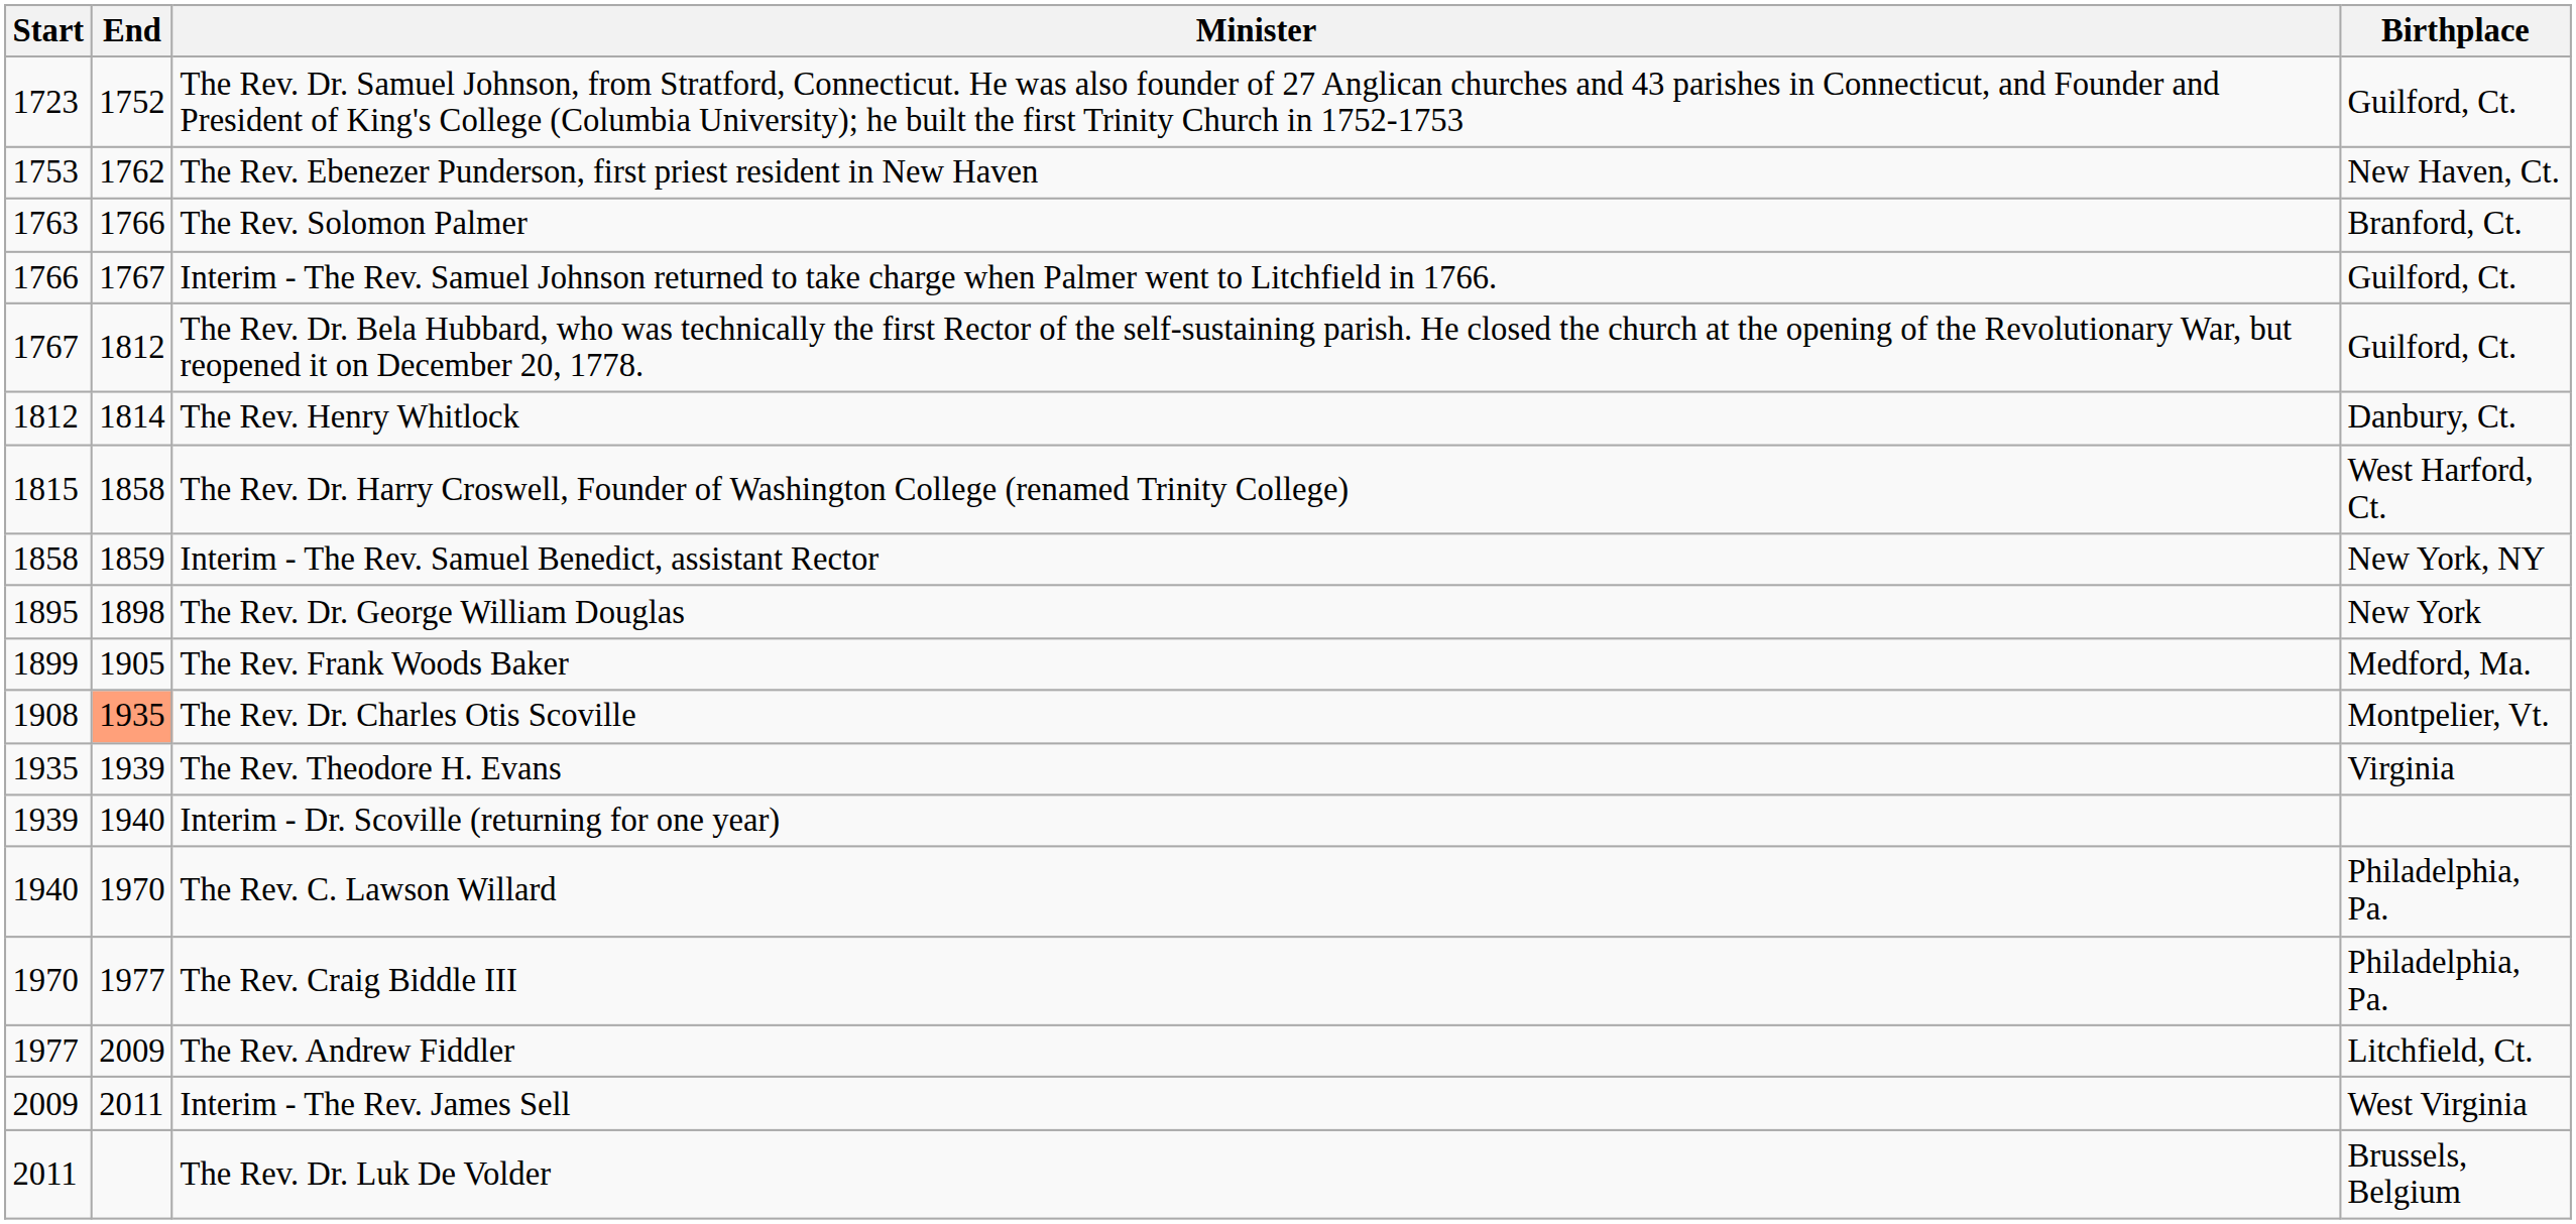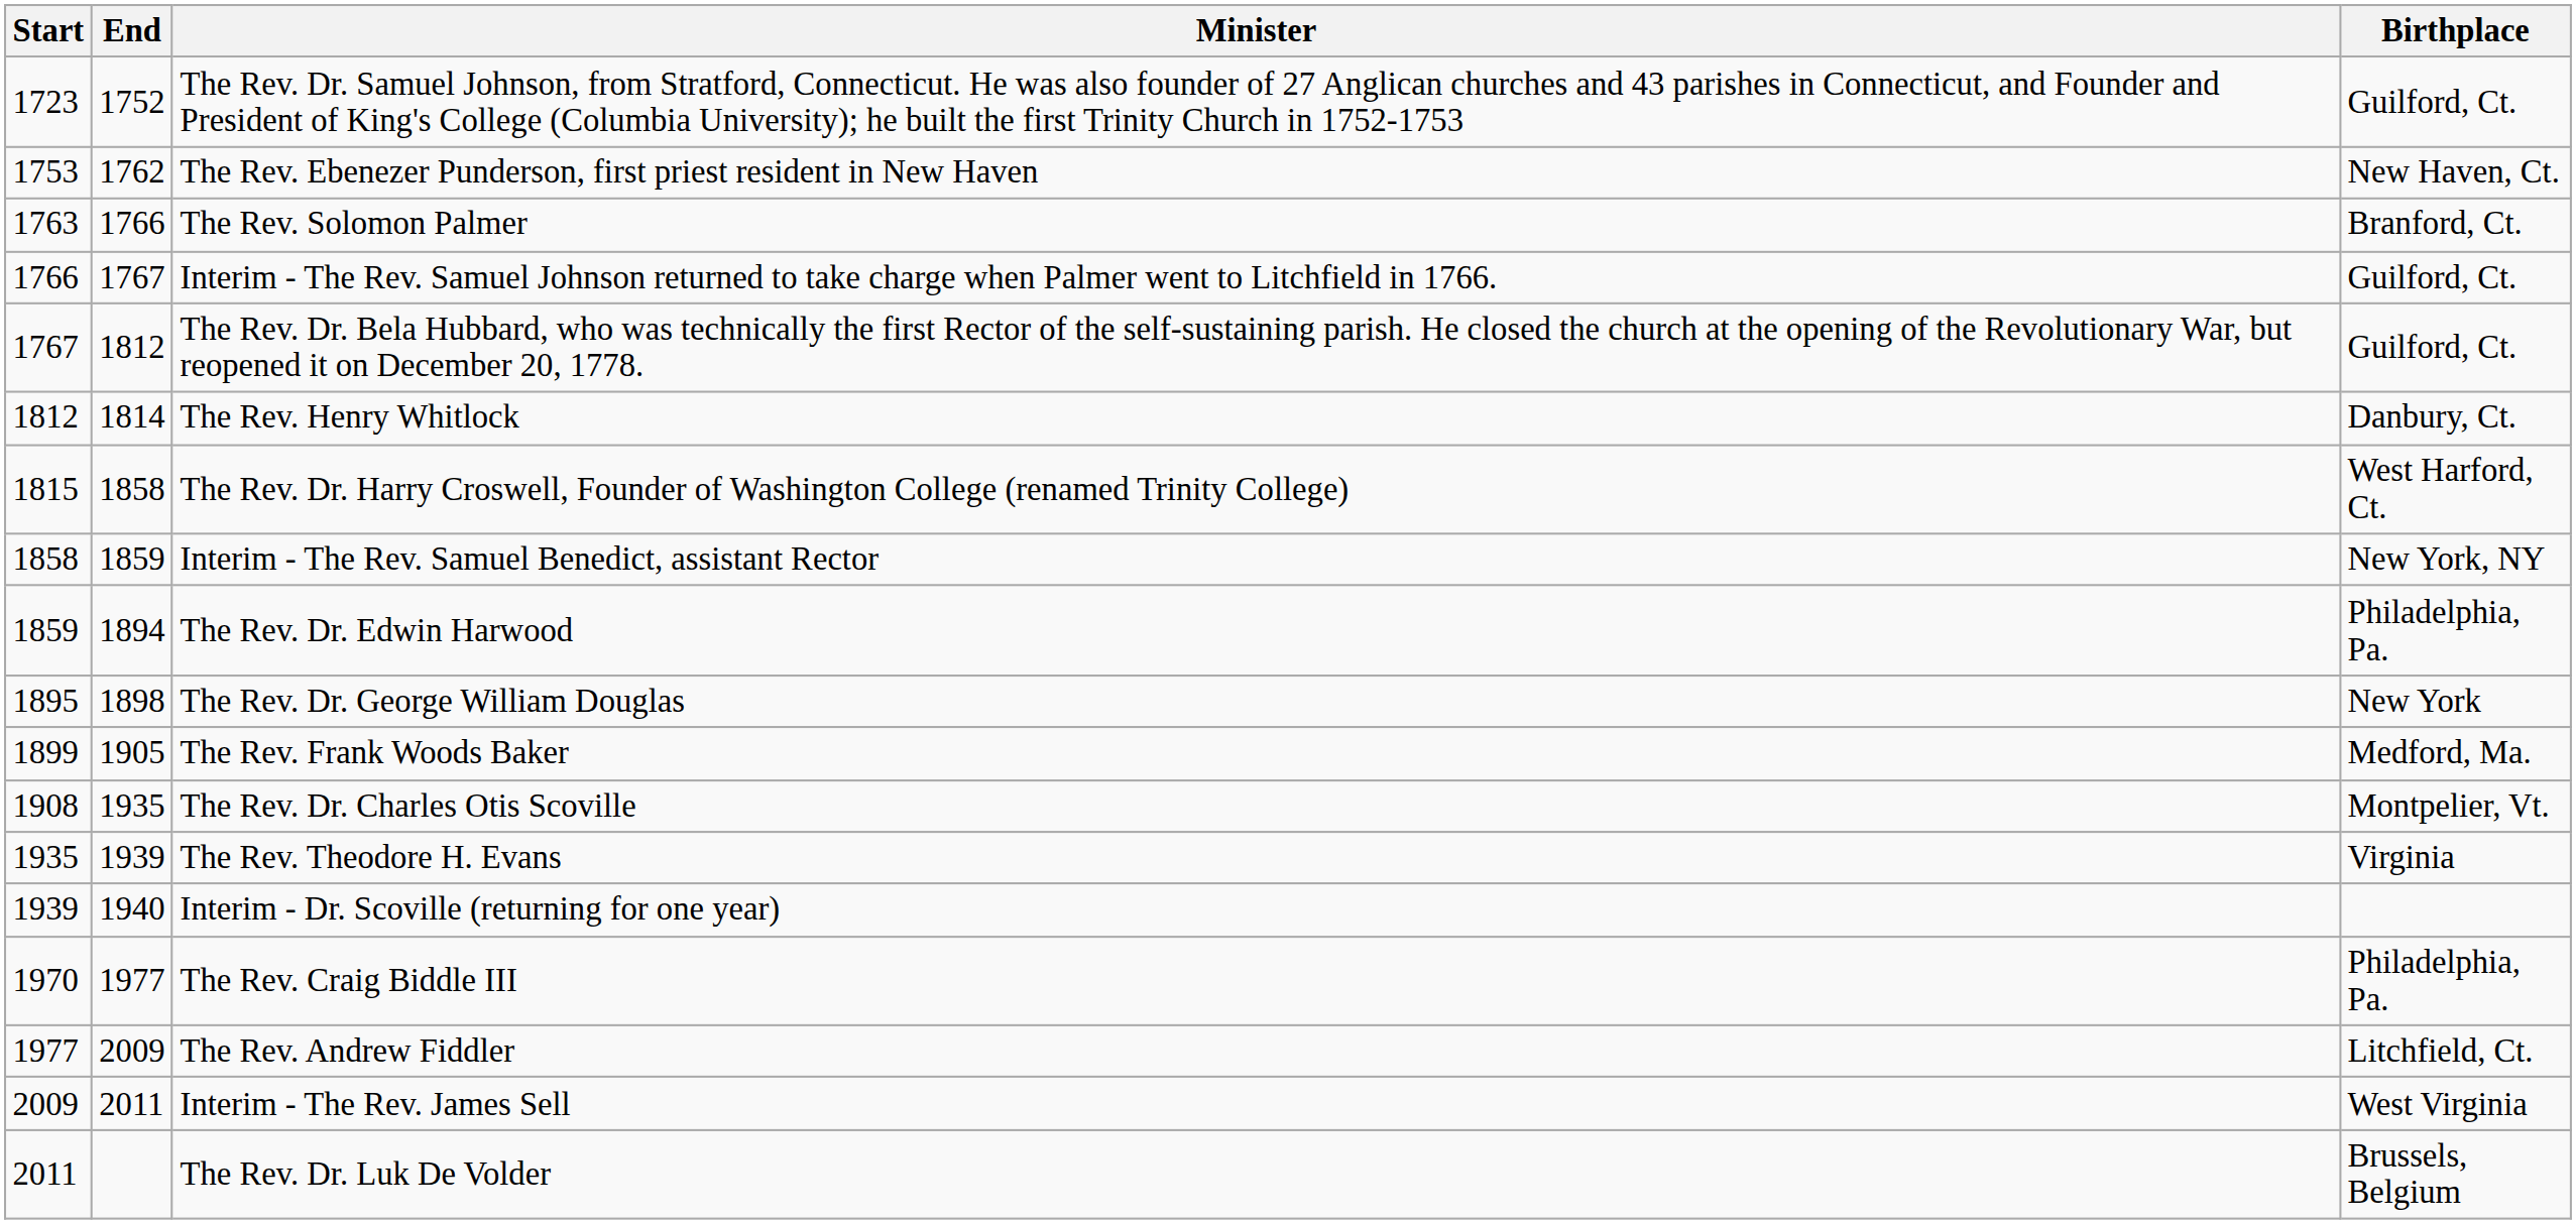+ row: 1859 | 1894 | The Rev. Dr. Edwin Harwood | Philadelphia, Pa.
The Rev. Dr. Charles Otis Scoville | End: lightsalmon background -> no background
- row: 1940 | 1970 | The Rev. C. Lawson Willard | Philadelphia, Pa.
